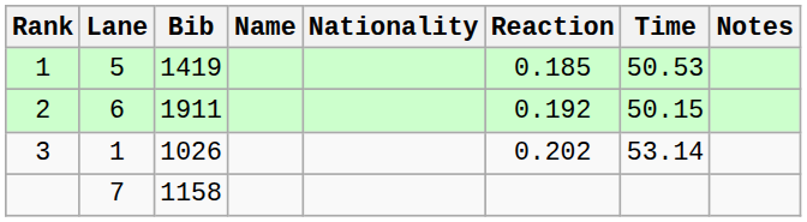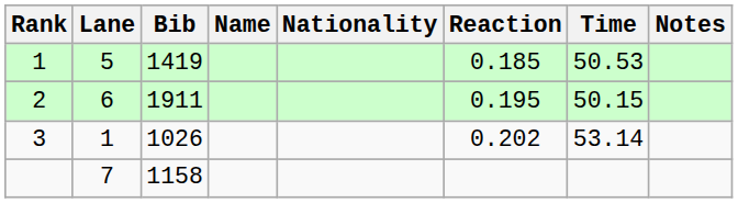2 | Reaction: 0.192 -> 0.195
